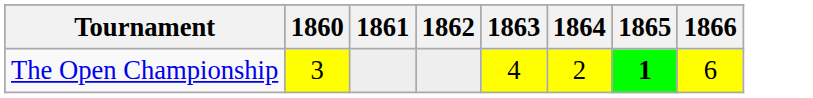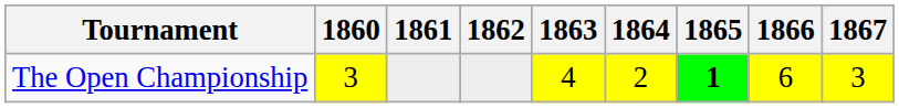+ column: 1867 | 3
